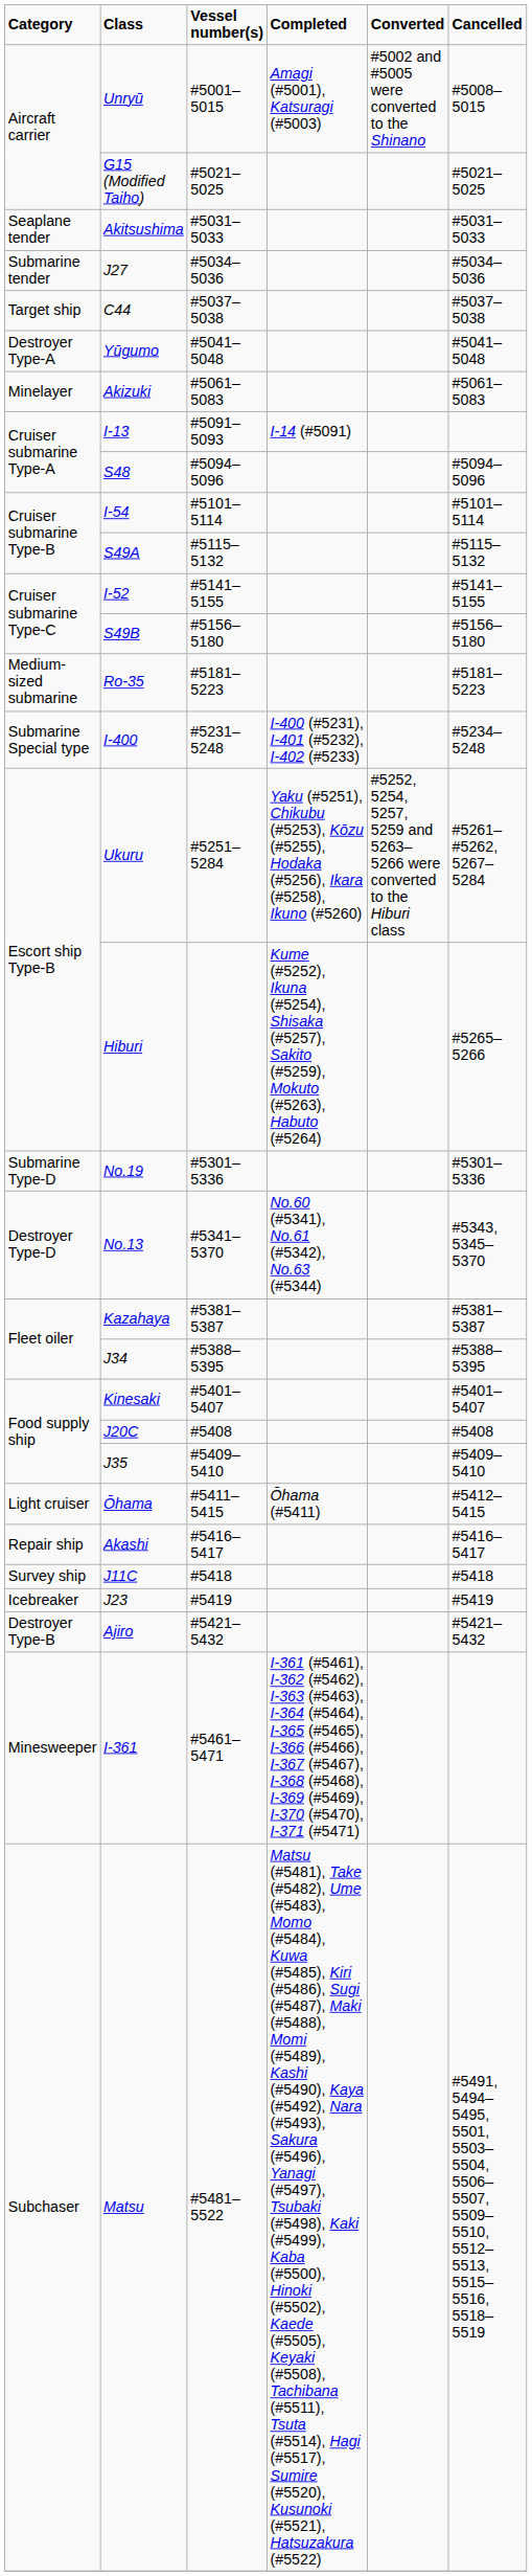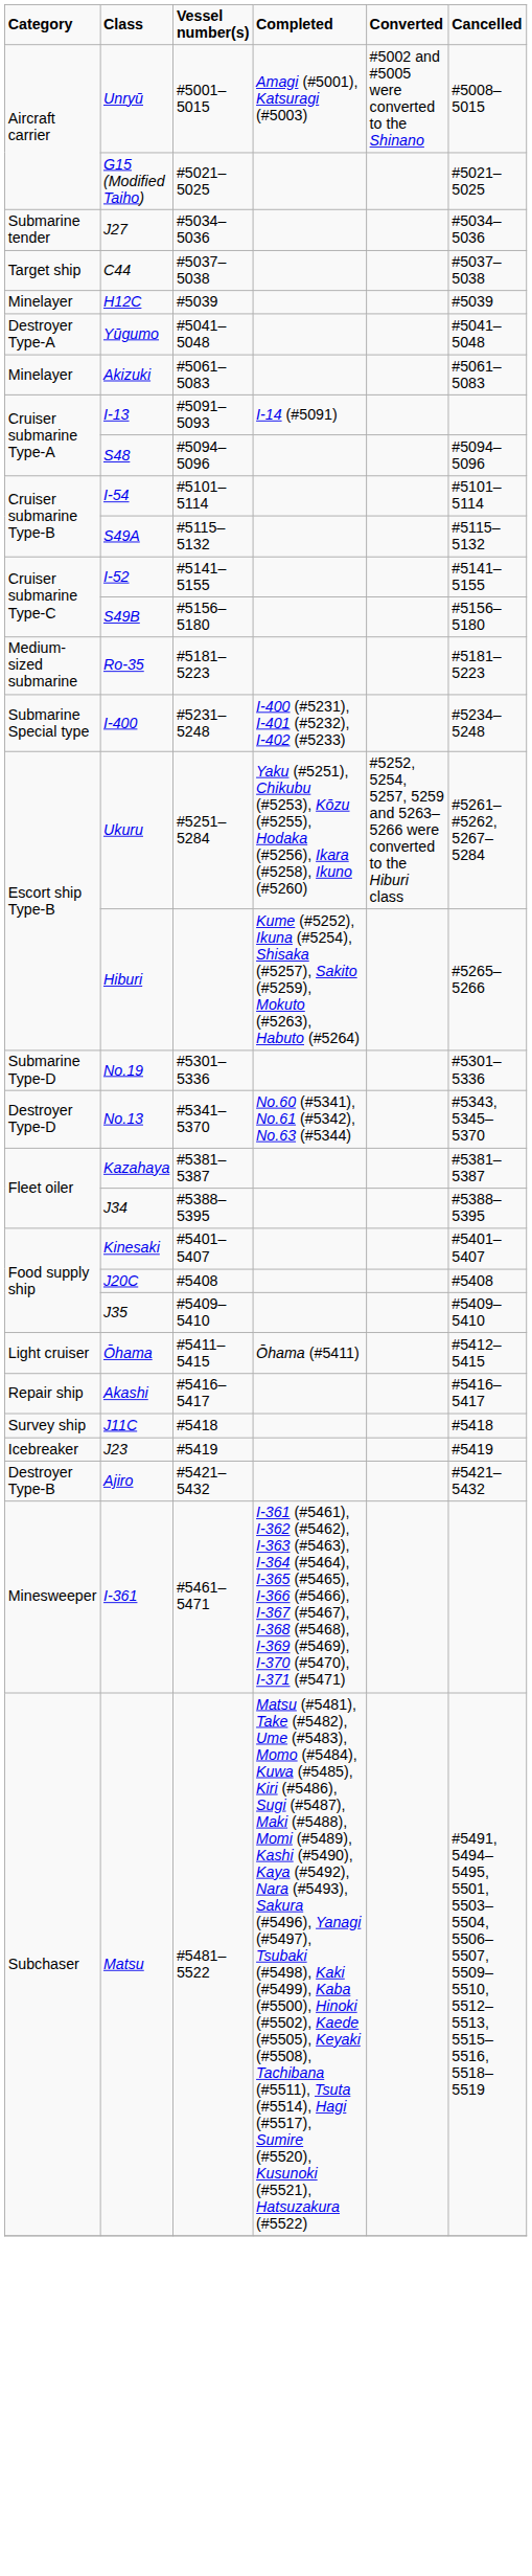- row: Seaplane tender | Akitsushima | #5031–5033 | #5031–5033
+ row: Minelayer | H12C | #5039 | #5039
